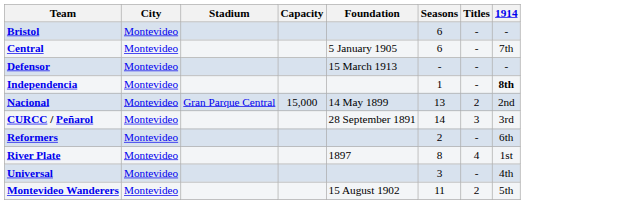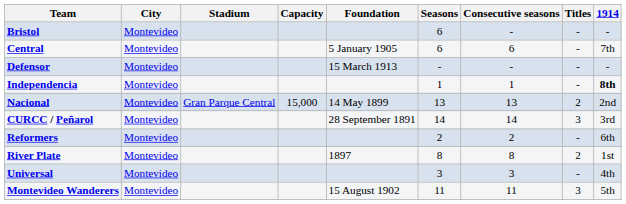+ column: Consecutive seasons | - | 6 | - | 1 | 13 | 14 | 2 | 8 | 3 | 11
River Plate | Titles: 4 -> 2
Montevideo Wanderers | Titles: 2 -> 3
